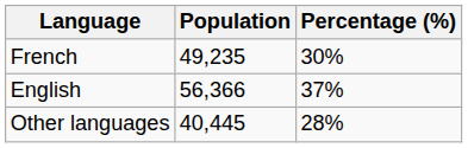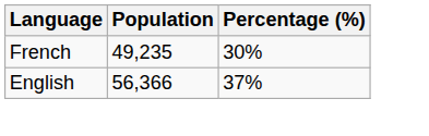- row: Other languages | 40,445 | 28%
